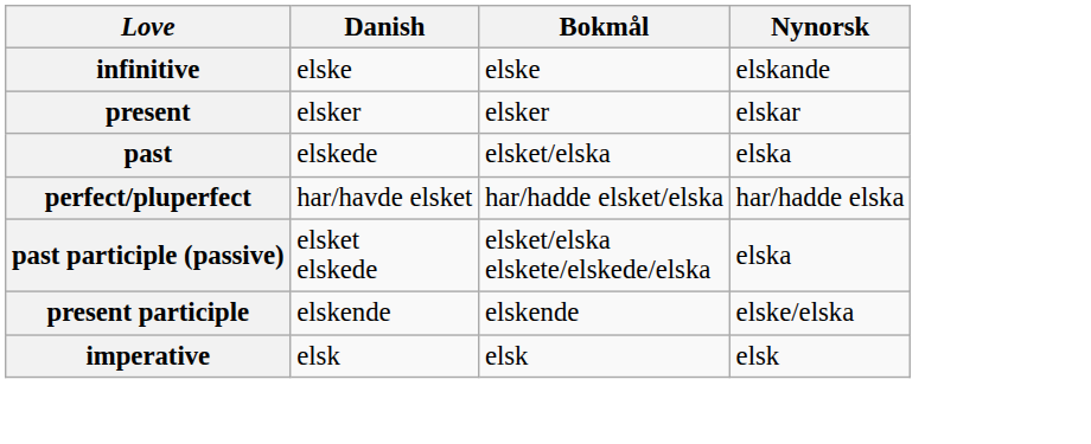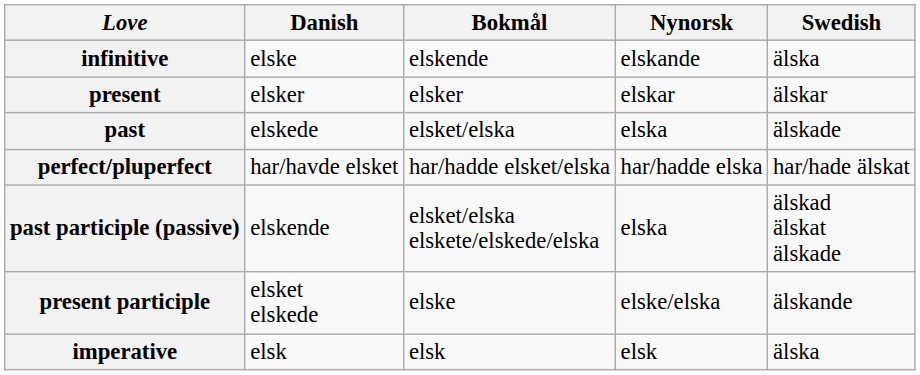+ column: Swedish | älska | älskar | älskade | har/hade älskat | älskad älskat älskade | älskande | älska
infinitive | Bokmål: elske -> elskende
past participle (passive) | Danish: elsket elskede -> elskende
present participle | Danish: elskende -> elsket elskede
present participle | Bokmål: elskende -> elske
